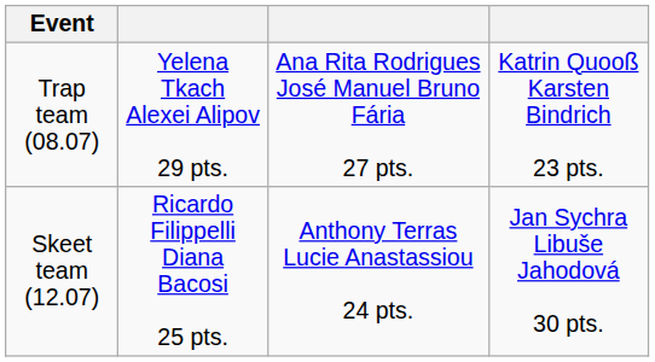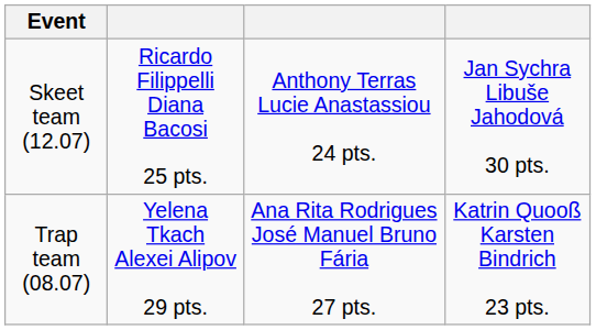rows swapped: Trap team (08.07) <-> Skeet team (12.07)
